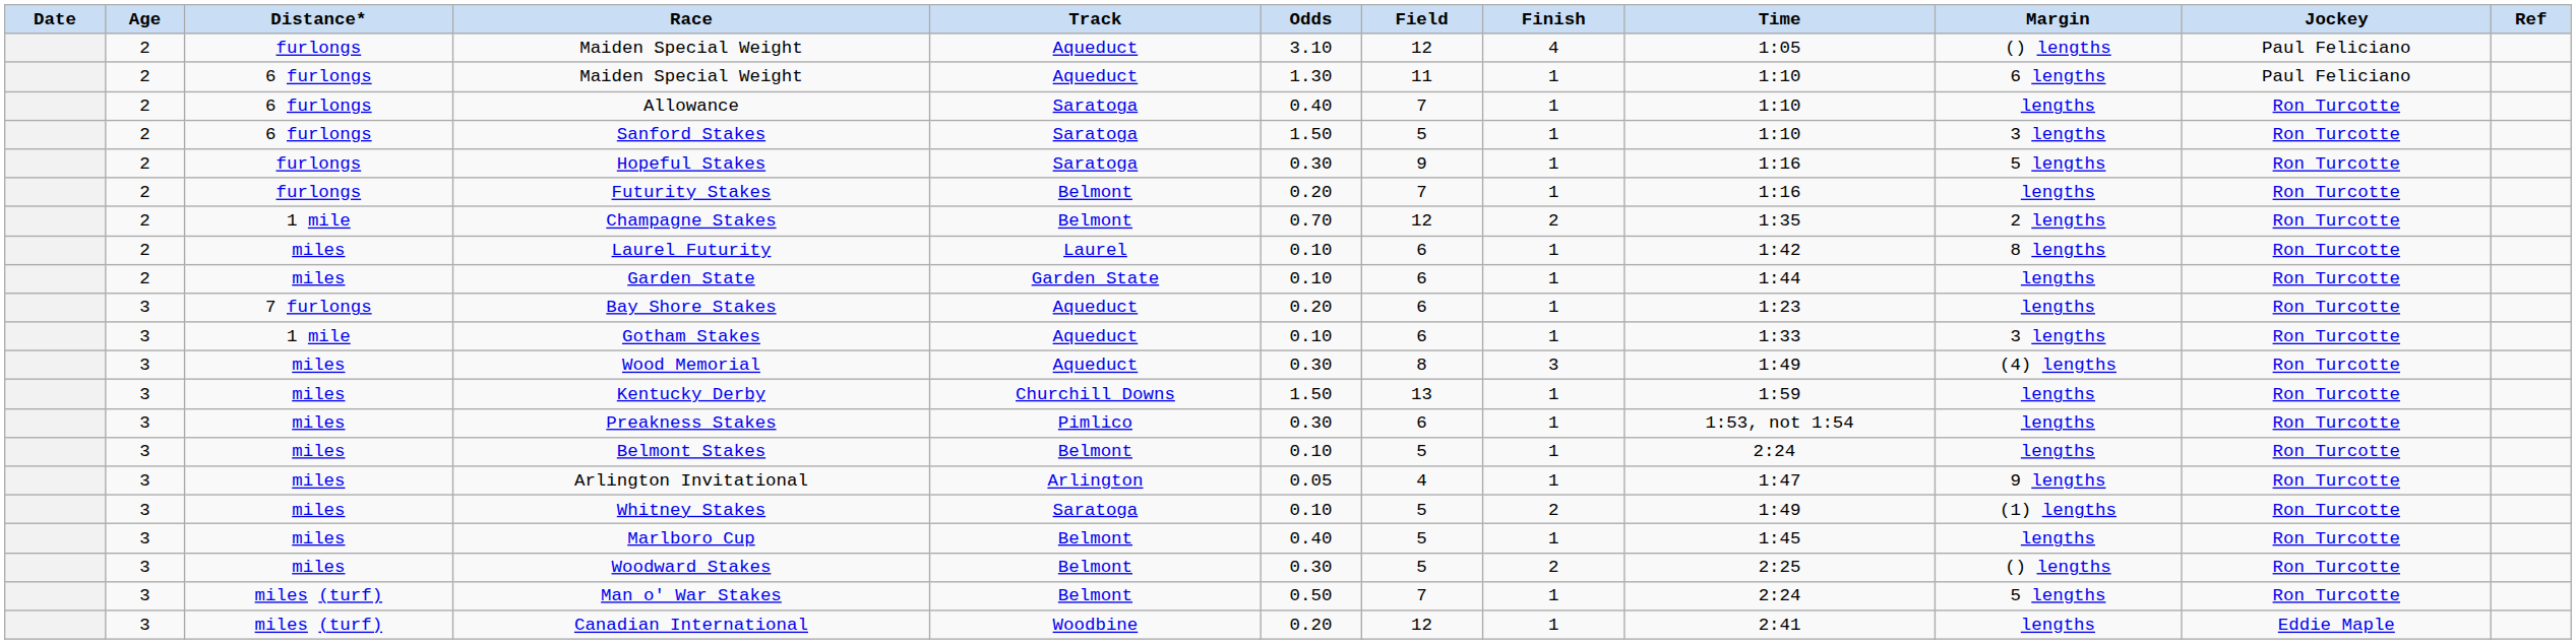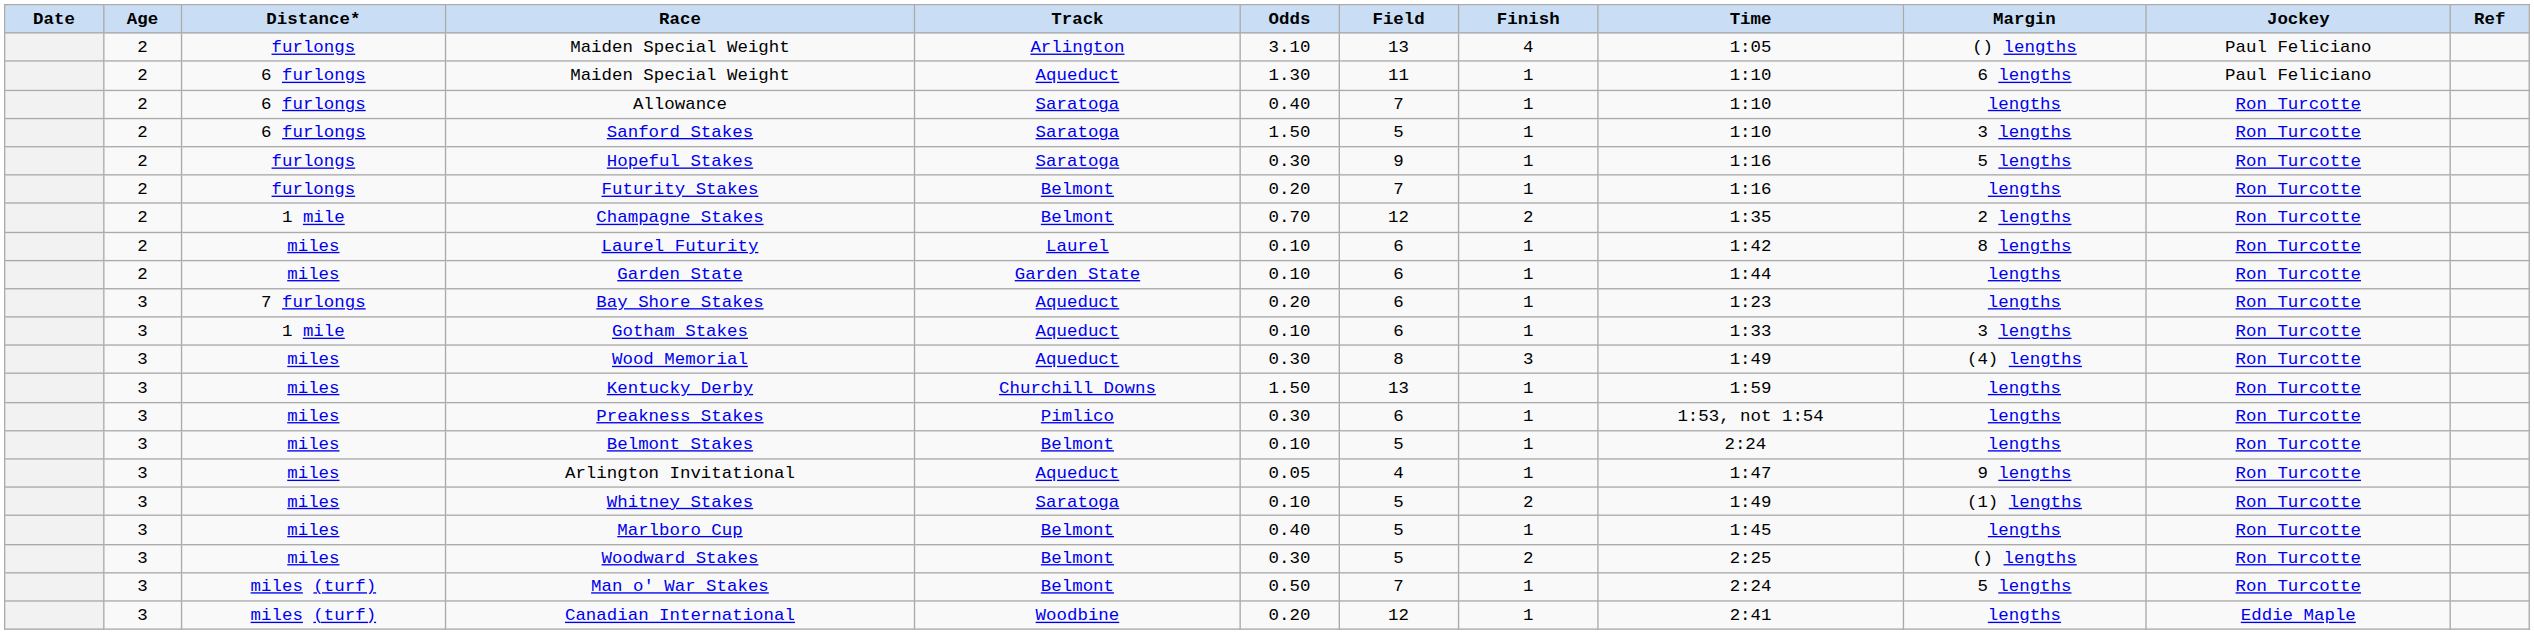furlongs / Maiden Special Weight | Track: Aqueduct -> Arlington
furlongs / Maiden Special Weight | Field: 12 -> 13
Arlington Invitational | Track: Arlington -> Aqueduct
